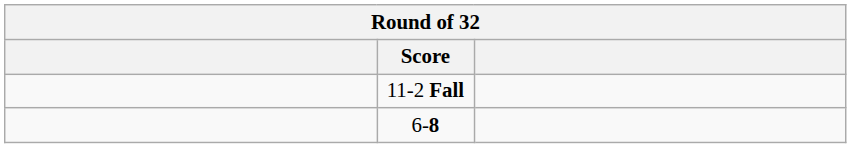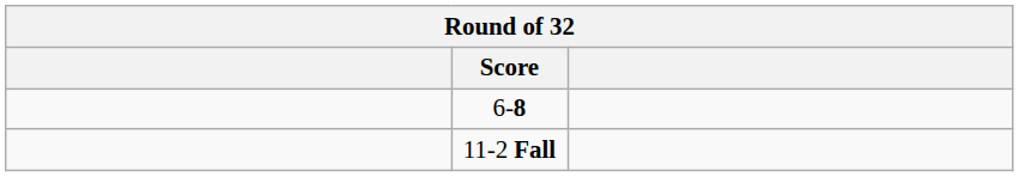rows swapped: 6-8 <-> 11-2 Fall
